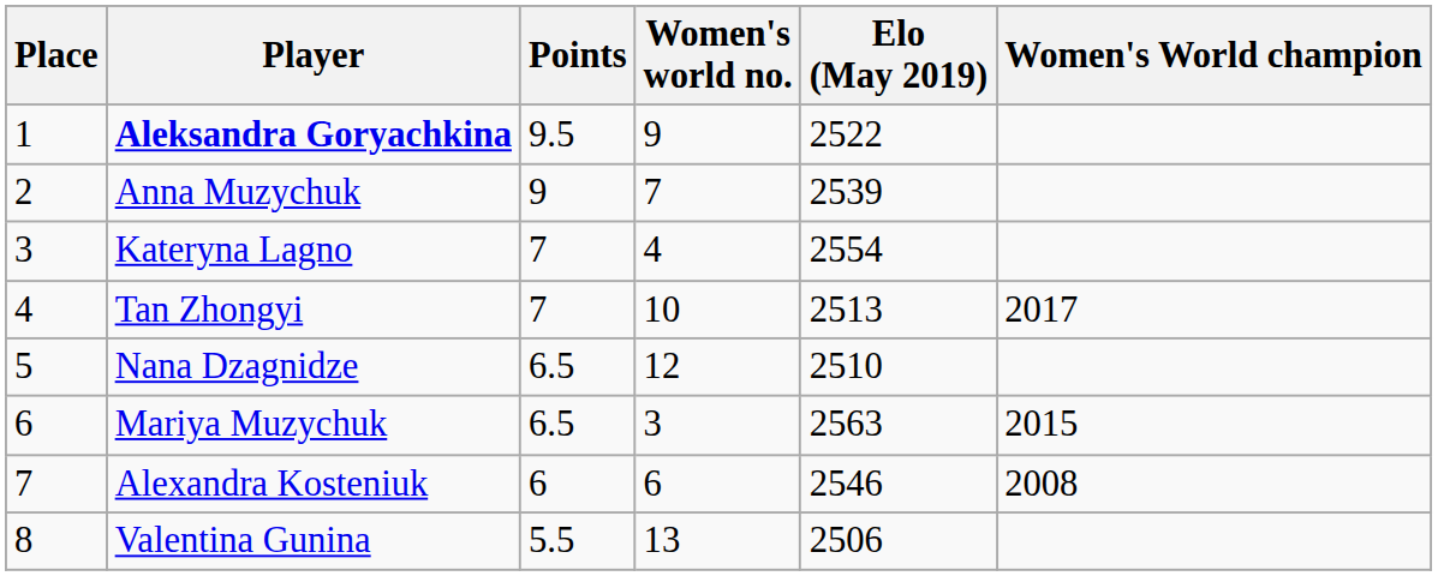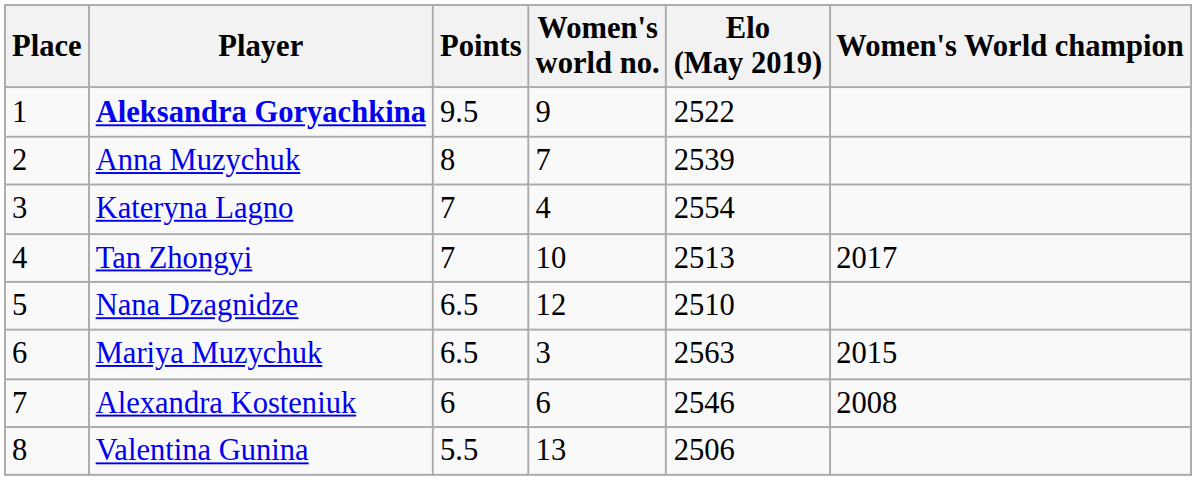Anna Muzychuk | Points: 9 -> 8
